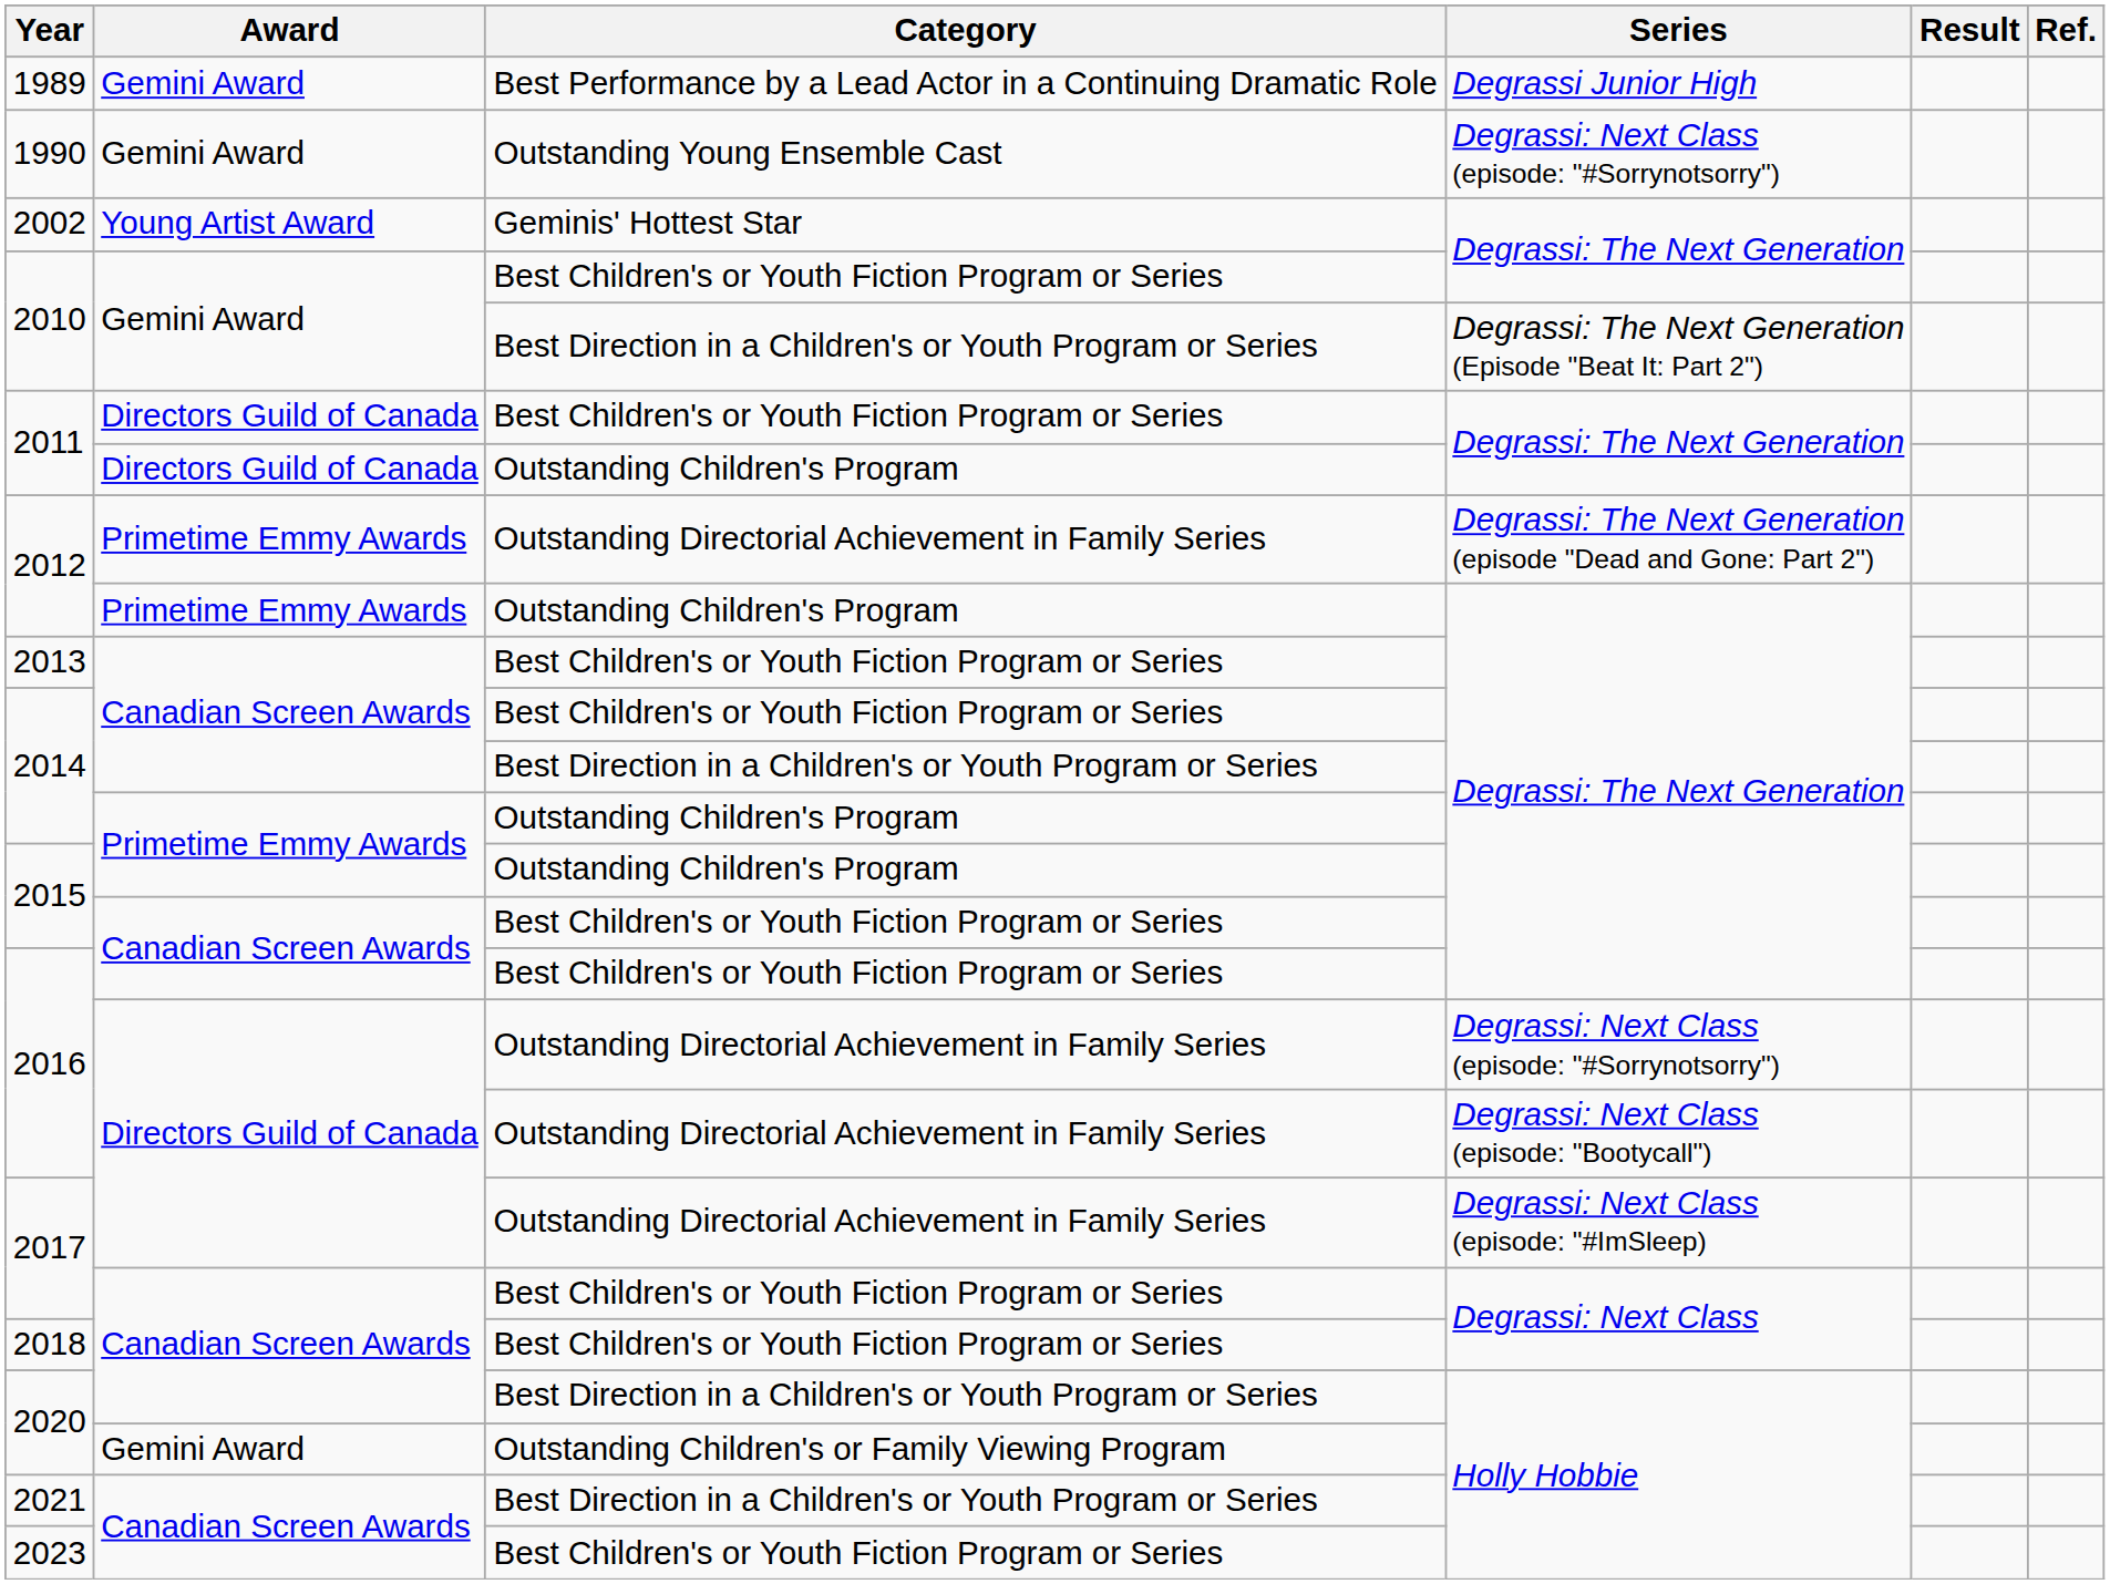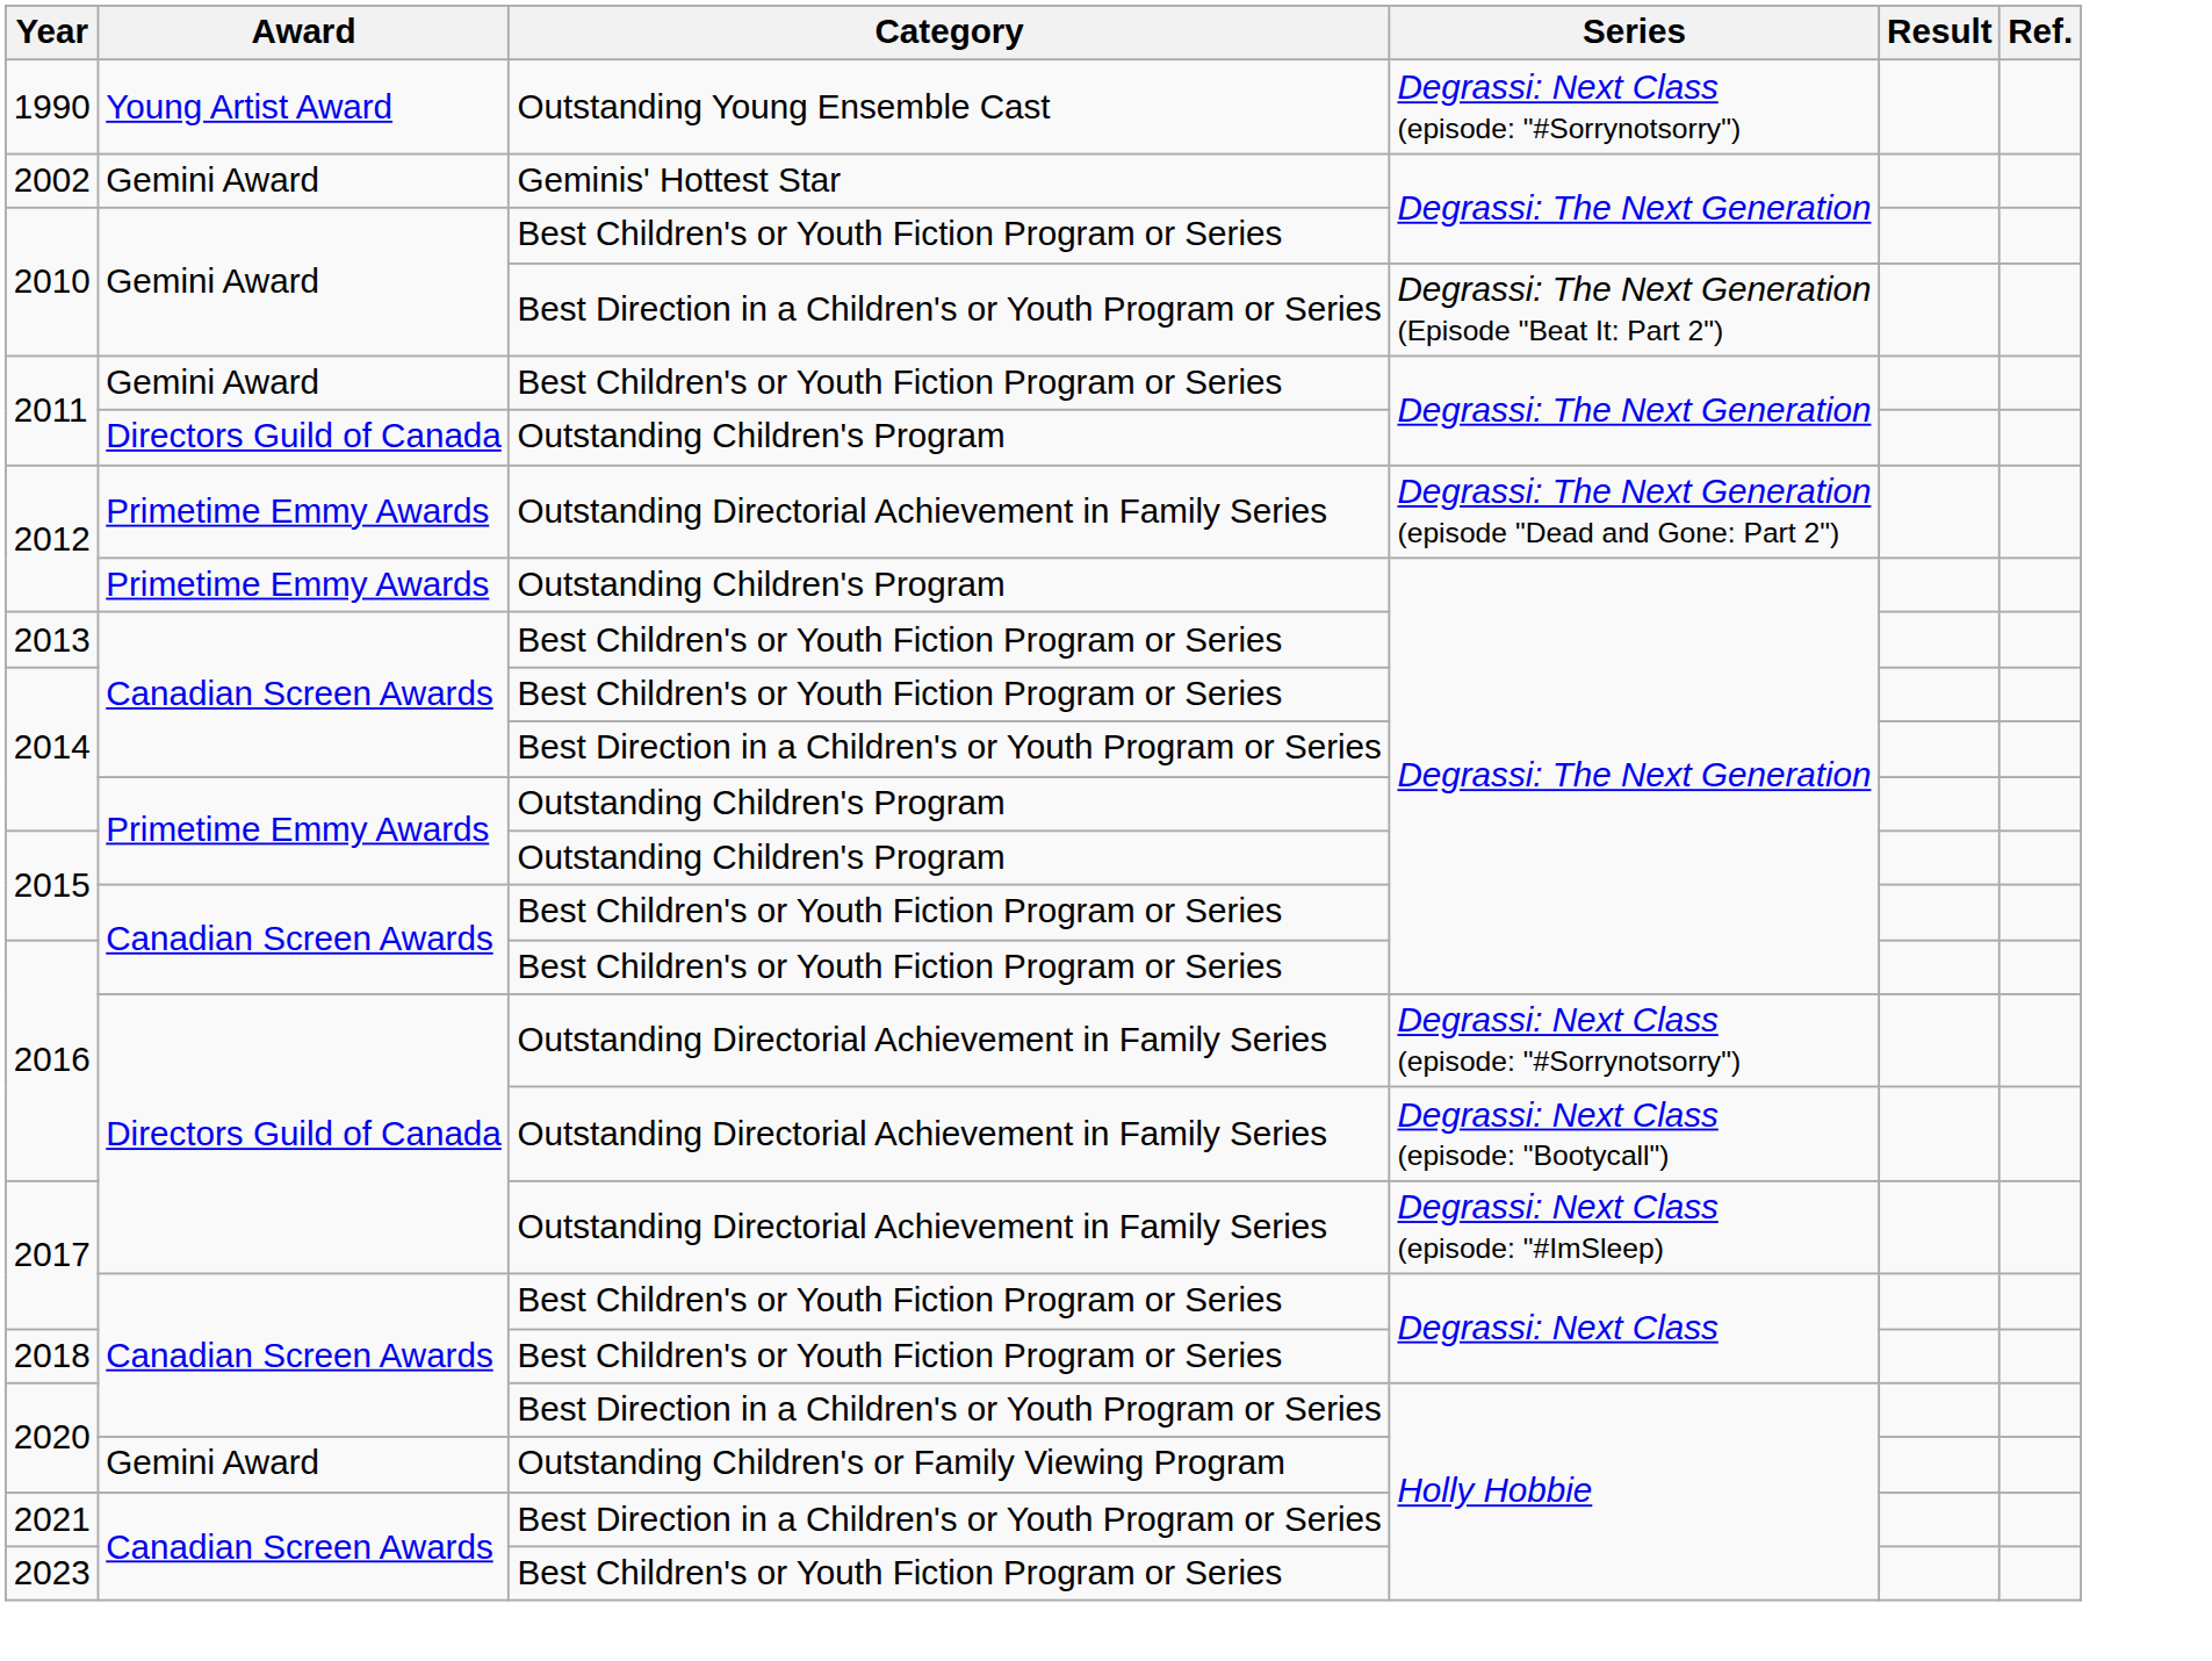- row: 1989 | Gemini Award | Best Performance by a Lead Actor in a Continuing Dramatic Role | Degrassi Junior High
1990 | Award: Gemini Award -> Young Artist Award
2002 | Award: Young Artist Award -> Gemini Award
2011 / Best Children's or Youth Fiction Program or Series | Award: Directors Guild of Canada -> Gemini Award
